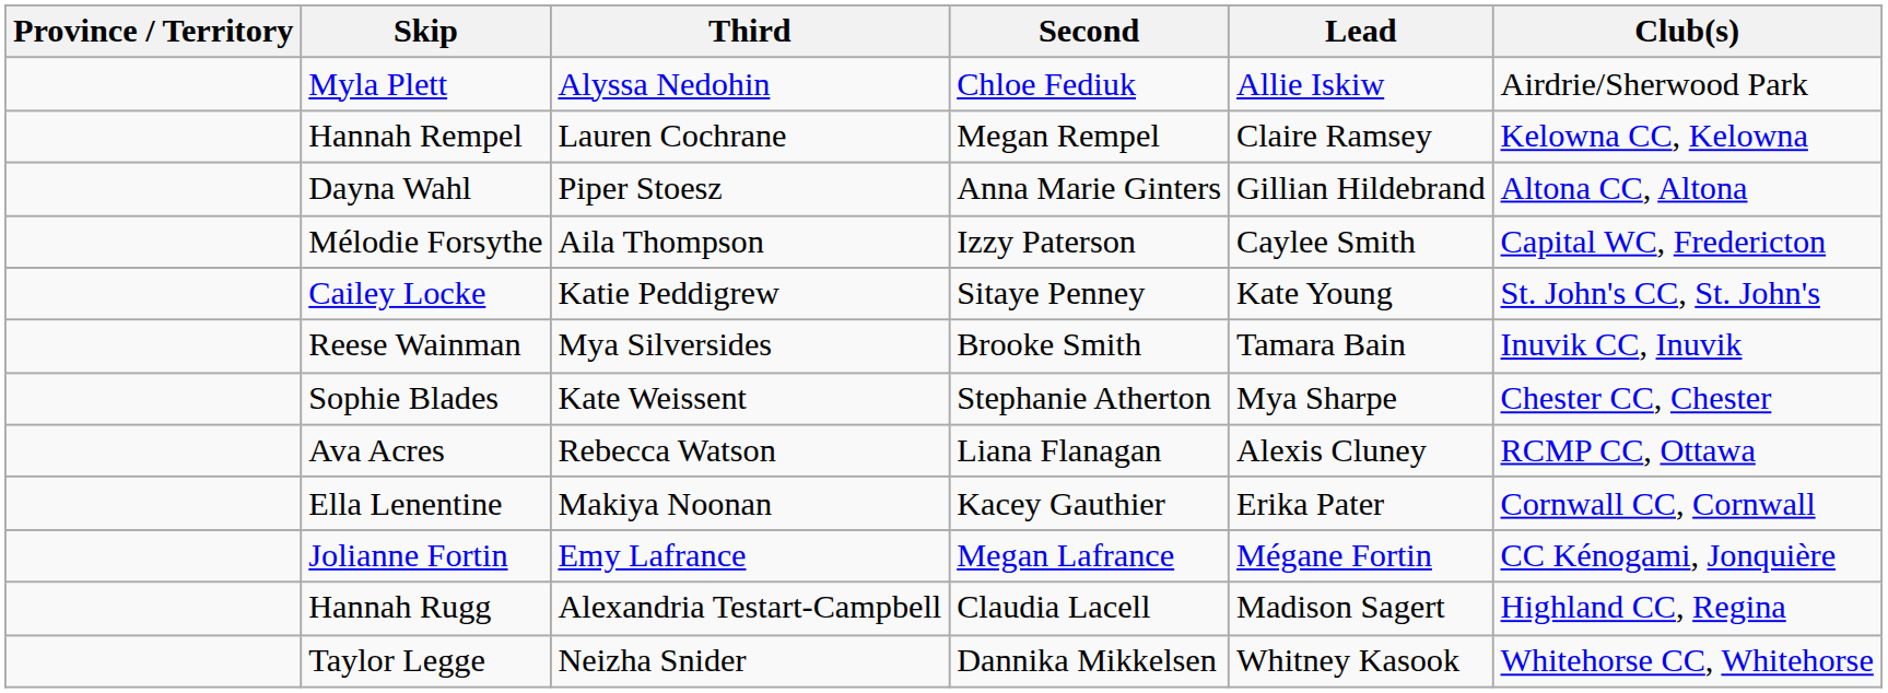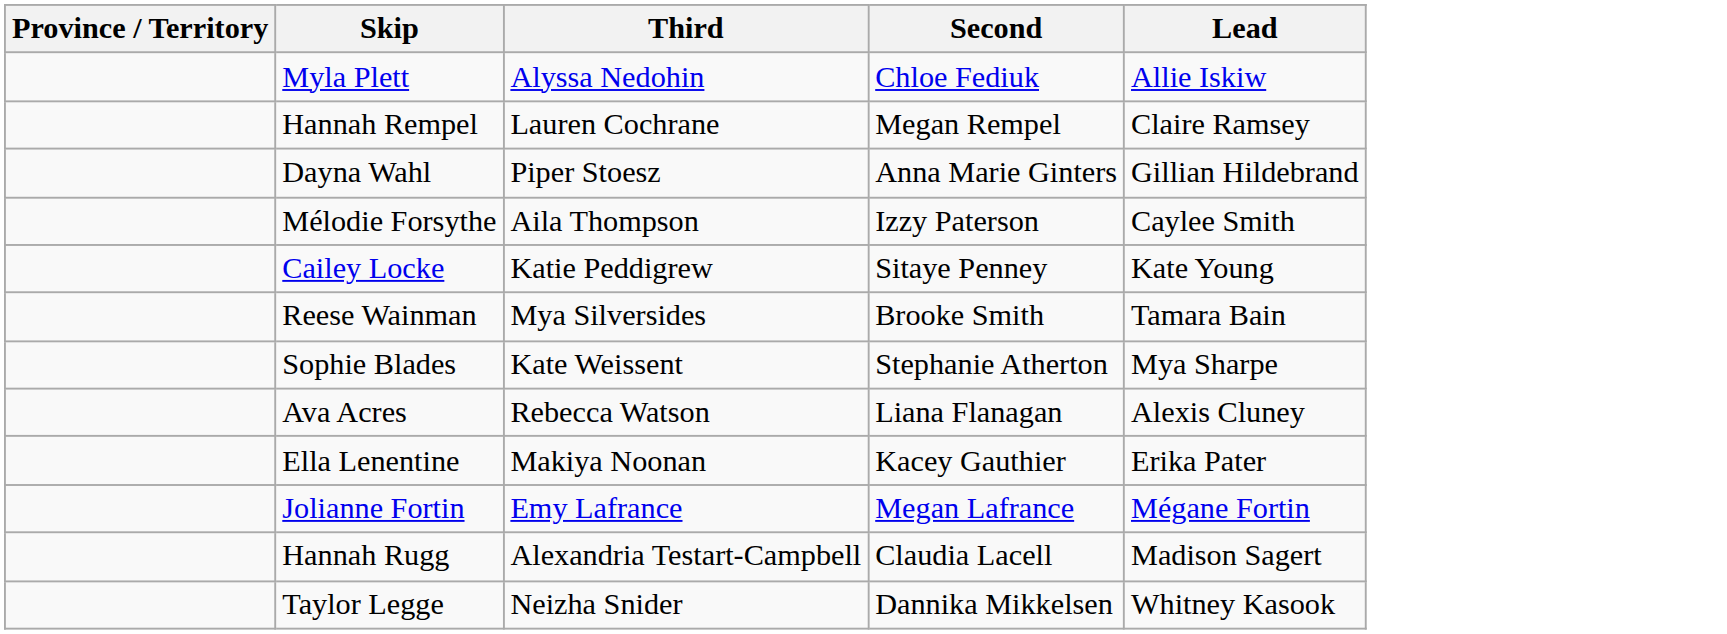- column: Club(s) | Airdrie/Sherwood Park | Kelowna CC, Kelowna | Altona CC, Altona | Capital WC, Fredericton | St. John's CC, St. John's | Inuvik CC, Inuvik | Chester CC, Chester | RCMP CC, Ottawa | Cornwall CC, Cornwall | CC Kénogami, Jonquière | Highland CC, Regina | Whitehorse CC, Whitehorse
